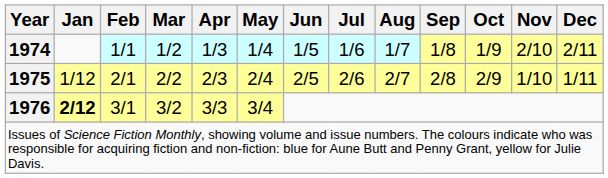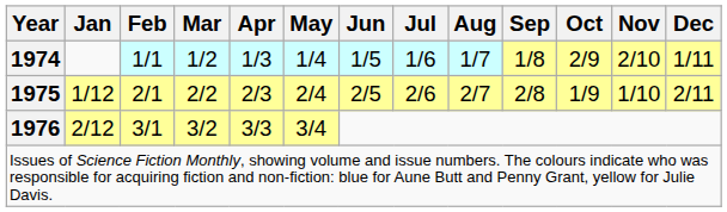1974 | Oct: 1/9 -> 2/9
1974 | Dec: 2/11 -> 1/11
1975 | Oct: 2/9 -> 1/9
1975 | Dec: 1/11 -> 2/11
1976 | Jan: bold -> normal
